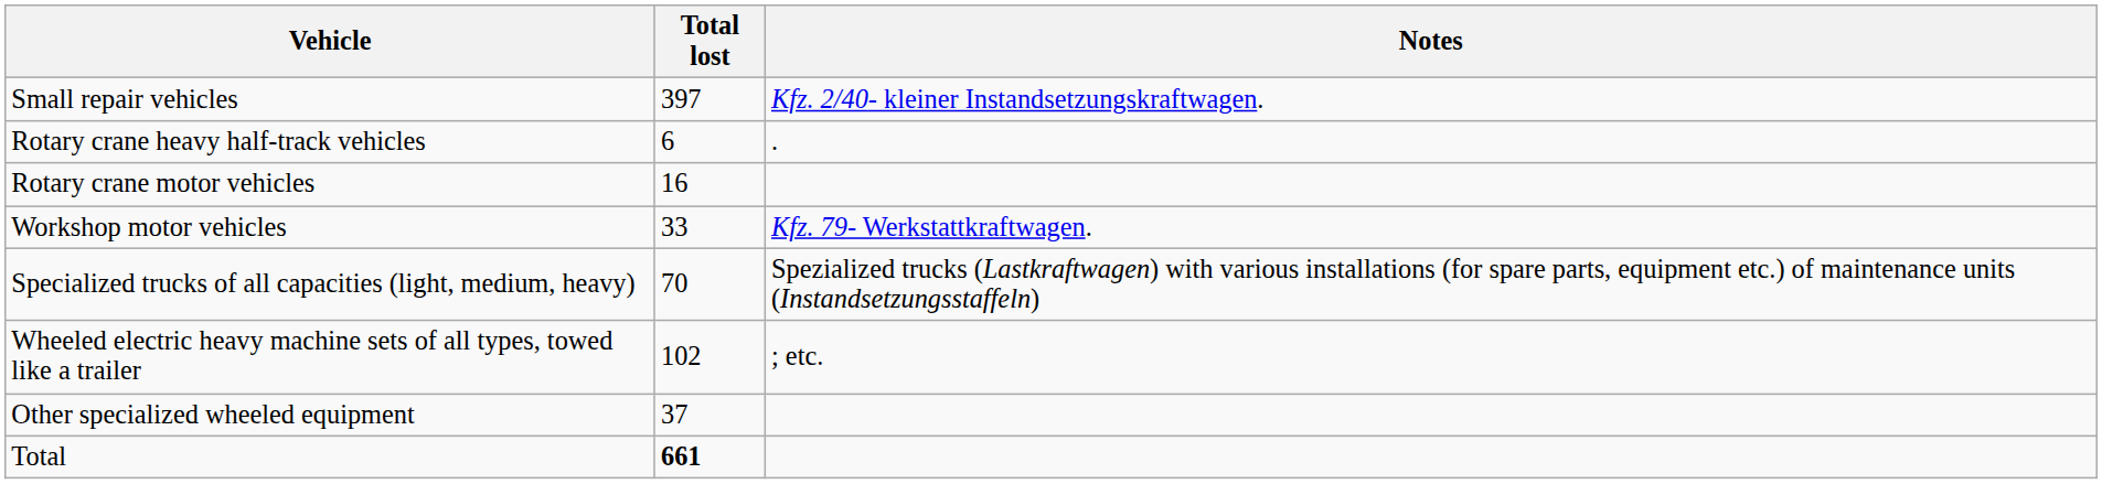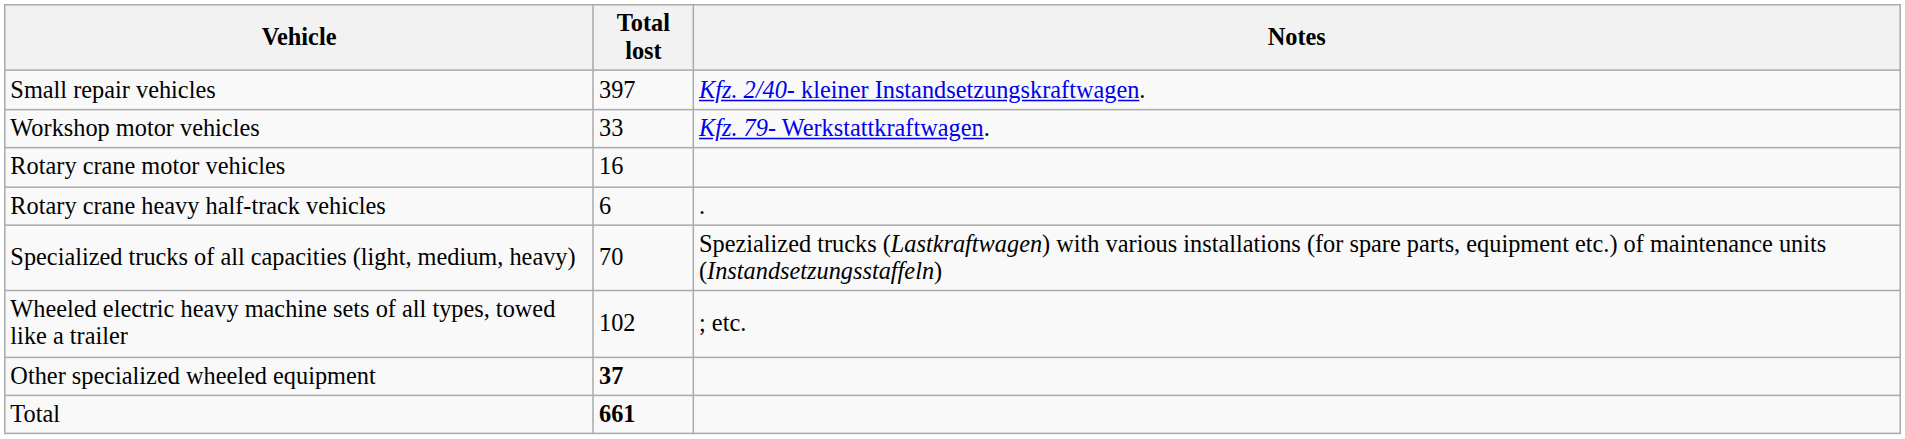rows swapped: Workshop motor vehicles <-> Rotary crane heavy half-track vehicles
Other specialized wheeled equipment | Total lost: normal -> bold
